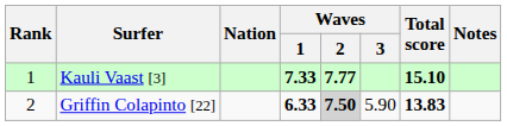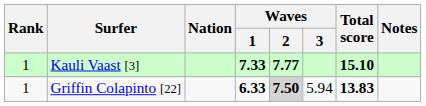Griffin Colapinto [22] | Rank: 2 -> 1
Griffin Colapinto [22] | Waves / 3: 5.90 -> 5.94
